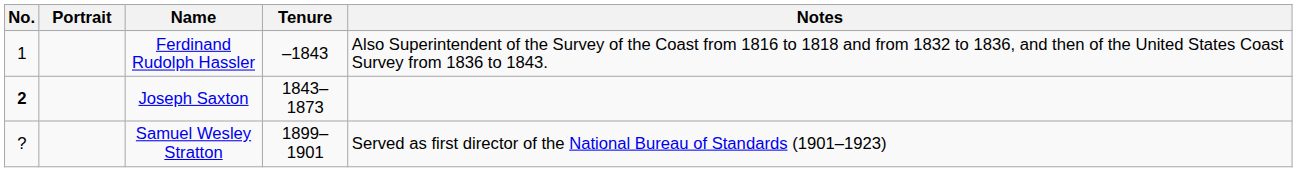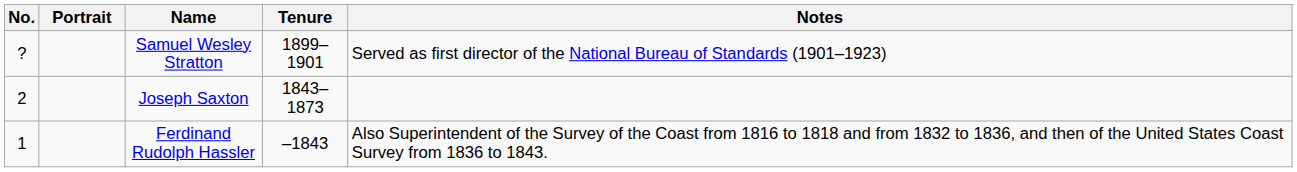rows swapped: Ferdinand Rudolph Hassler <-> Samuel Wesley Stratton
Joseph Saxton | No.: bold -> normal
